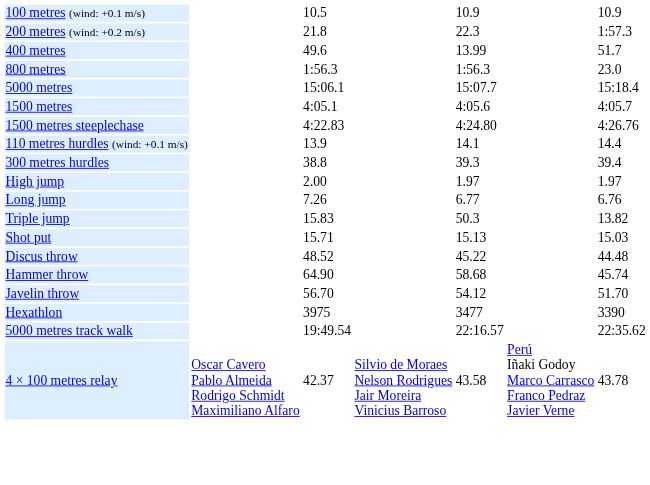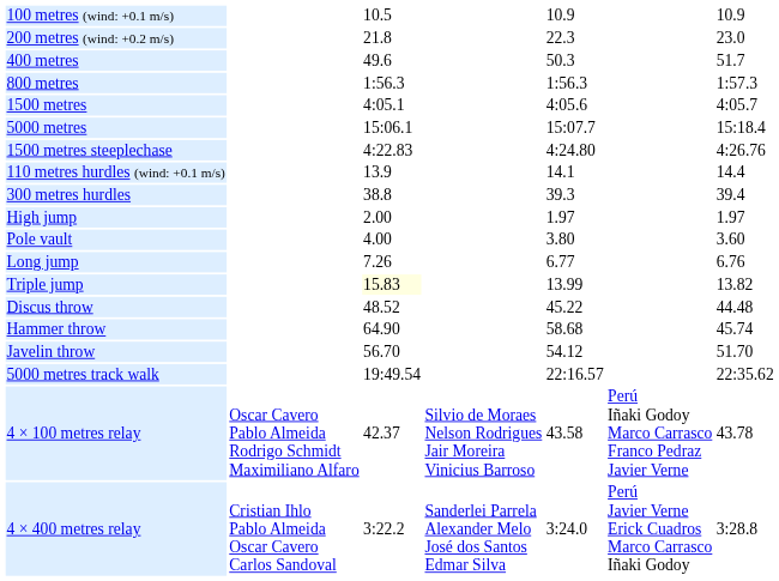200 metres (wind: +0.2 m/s) | column 7: 1:57.3 -> 23.0
400 metres | column 5: 13.99 -> 50.3
800 metres | column 7: 23.0 -> 1:57.3
rows swapped: 1500 metres <-> 5000 metres
+ row: Pole vault | 4.00 | 3.80 | 3.60
Triple jump | column 3: no background -> lightyellow background
Triple jump | column 5: 50.3 -> 13.99
- row: Shot put | 15.71 | 15.13 | 15.03
- row: Hexathlon | 3975 | 3477 | 3390
+ row: 4 × 400 metres relay | Cristian Ihlo Pablo Almeida Oscar Cavero Carlos Sandoval | 3:22.2 | Sanderlei Parrela Alexander Melo José dos Santos Edmar Silva | 3:24.0 | Perú Javier Verne Erick Cuadros Marco Carrasco Iñaki Godoy | 3:28.8
